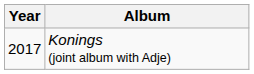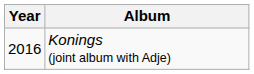Konings (joint album with Adje) | Year: 2017 -> 2016
